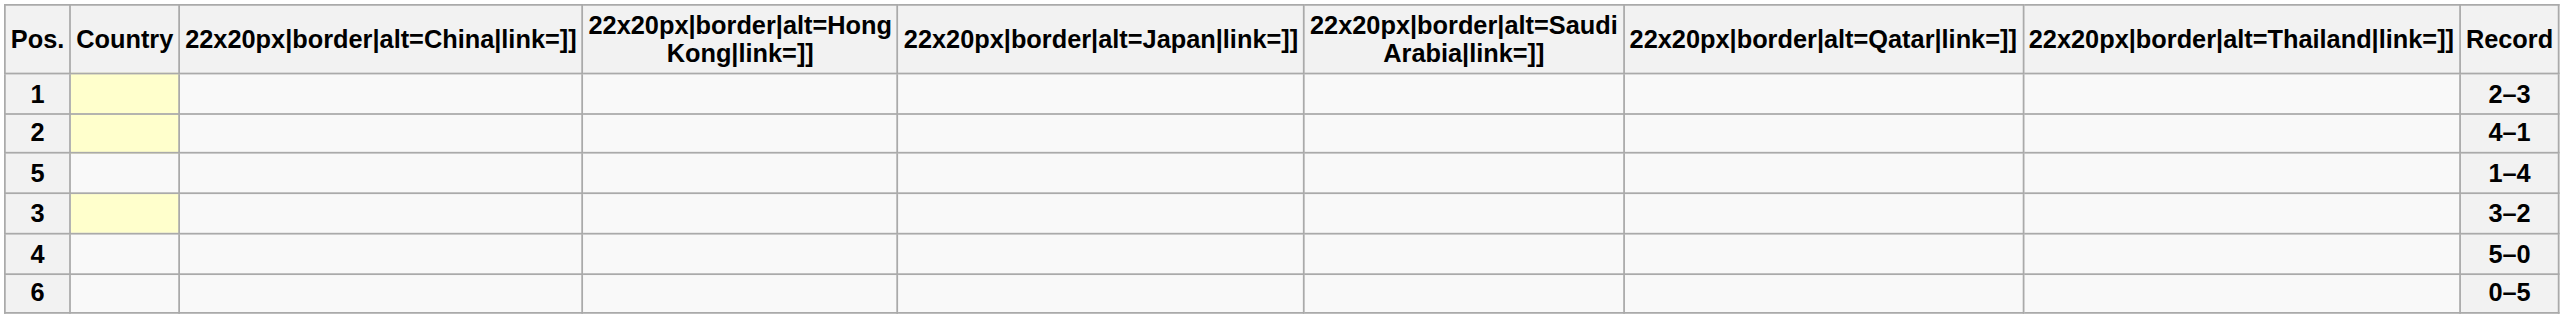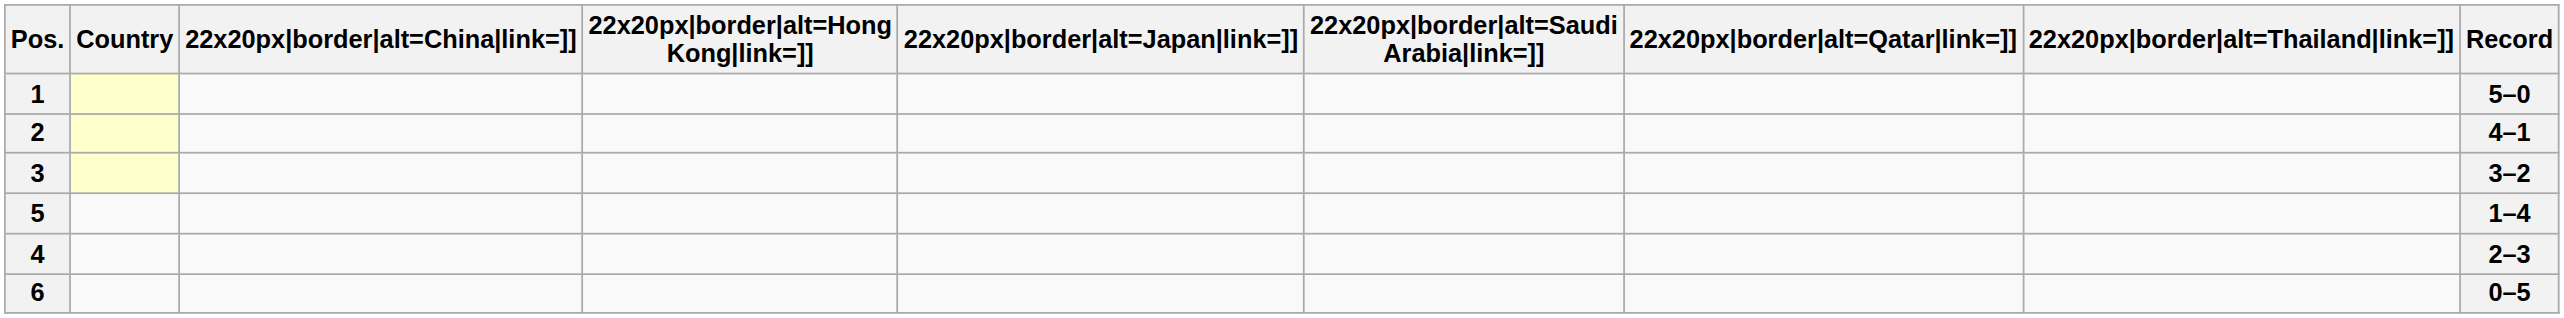1 | Record: 2–3 -> 5–0
rows swapped: 3 <-> 5
4 | Record: 5–0 -> 2–3
